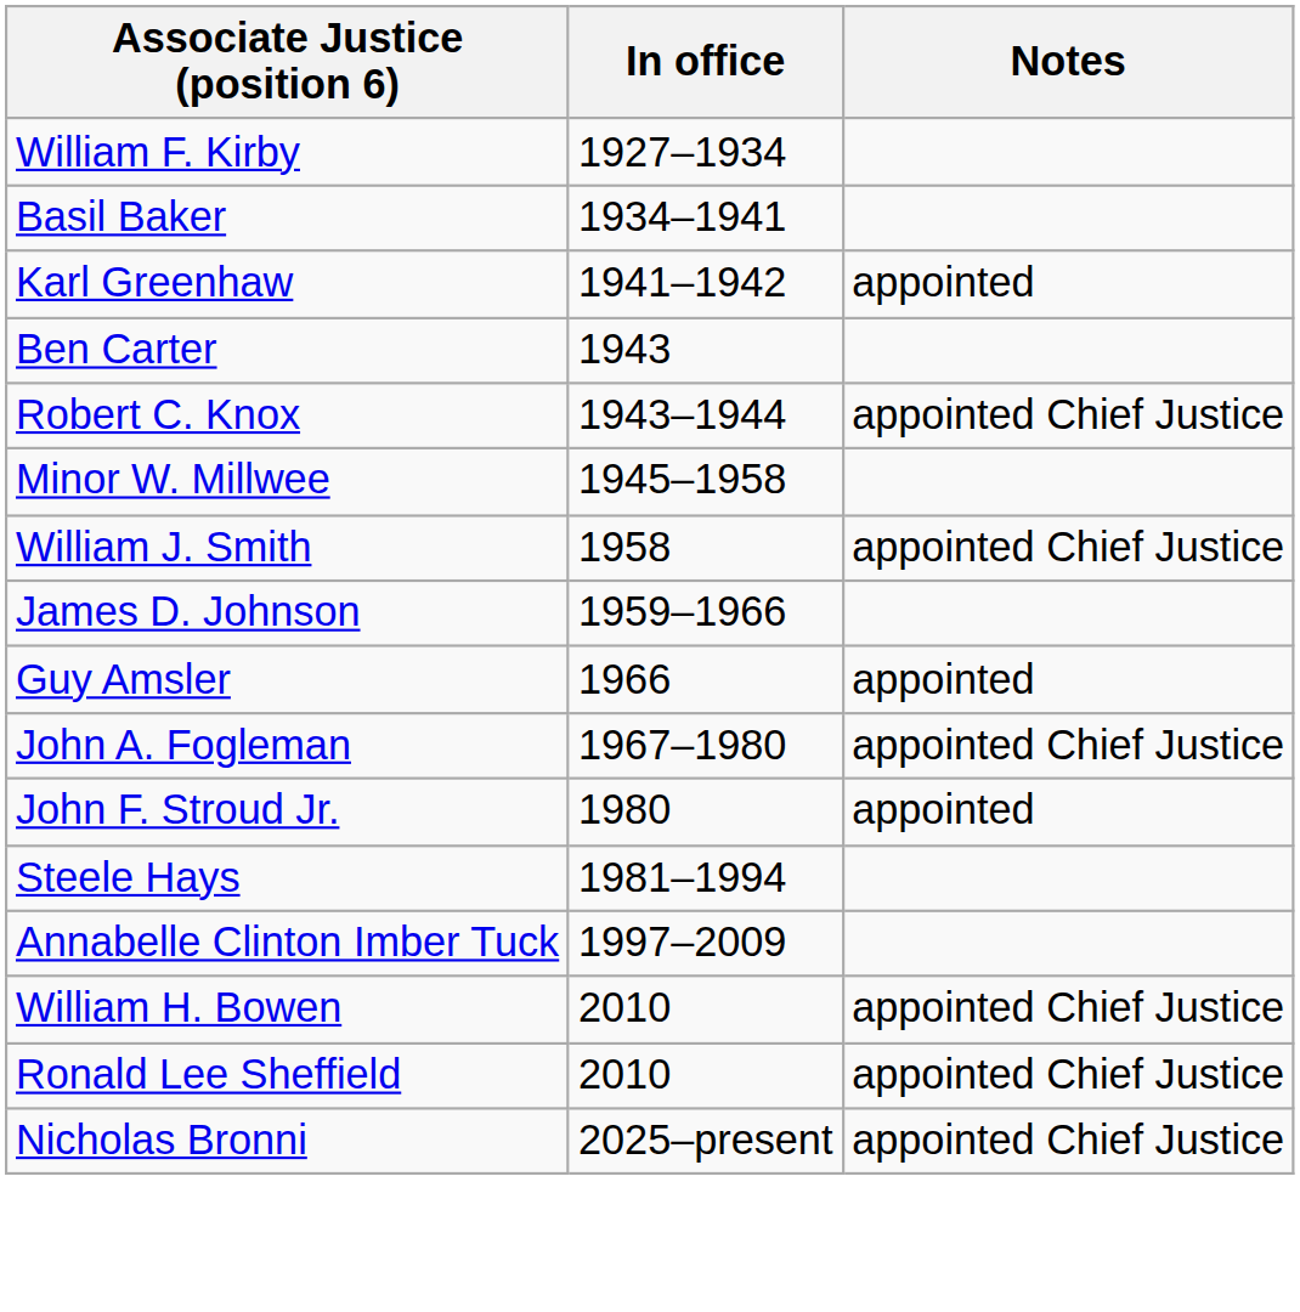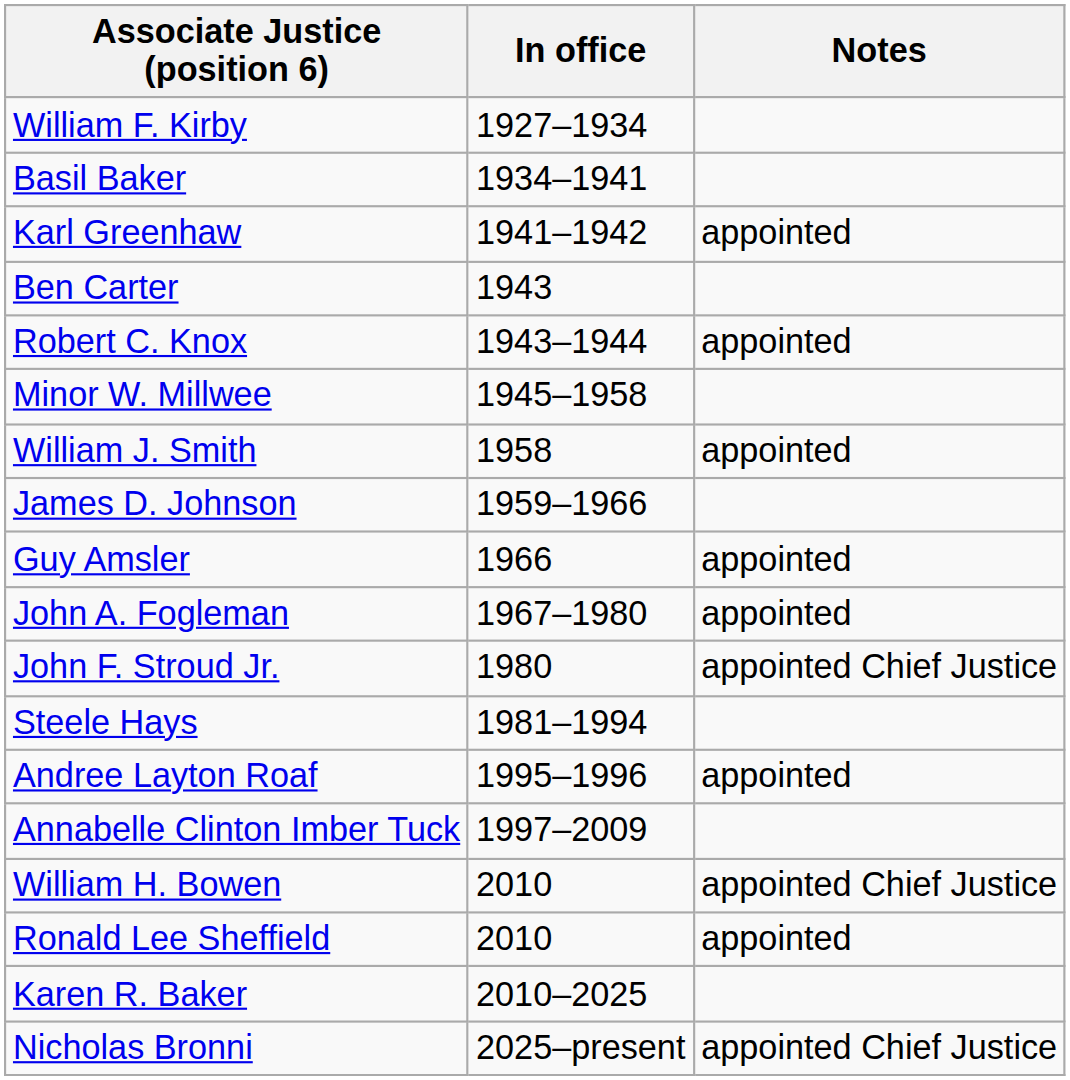Robert C. Knox | Notes: appointed Chief Justice -> appointed
William J. Smith | Notes: appointed Chief Justice -> appointed
John A. Fogleman | Notes: appointed Chief Justice -> appointed
John F. Stroud Jr. | Notes: appointed -> appointed Chief Justice
+ row: Andree Layton Roaf | 1995–1996 | appointed
Ronald Lee Sheffield | Notes: appointed Chief Justice -> appointed
+ row: Karen R. Baker | 2010–2025
